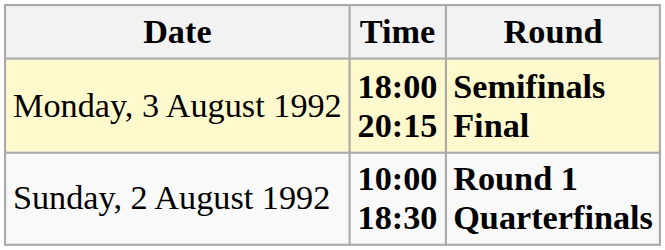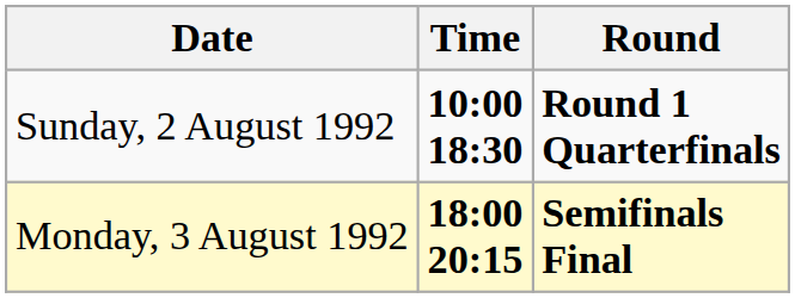rows swapped: Sunday, 2 August 1992 <-> Monday, 3 August 1992
